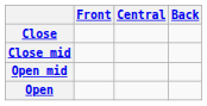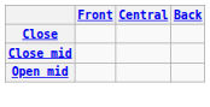- row: Open
